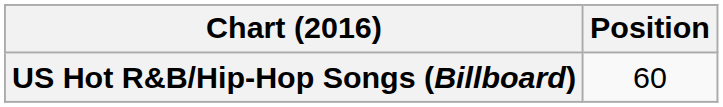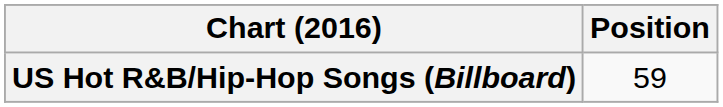US Hot R&B/Hip-Hop Songs (Billboard) | Position: 60 -> 59
